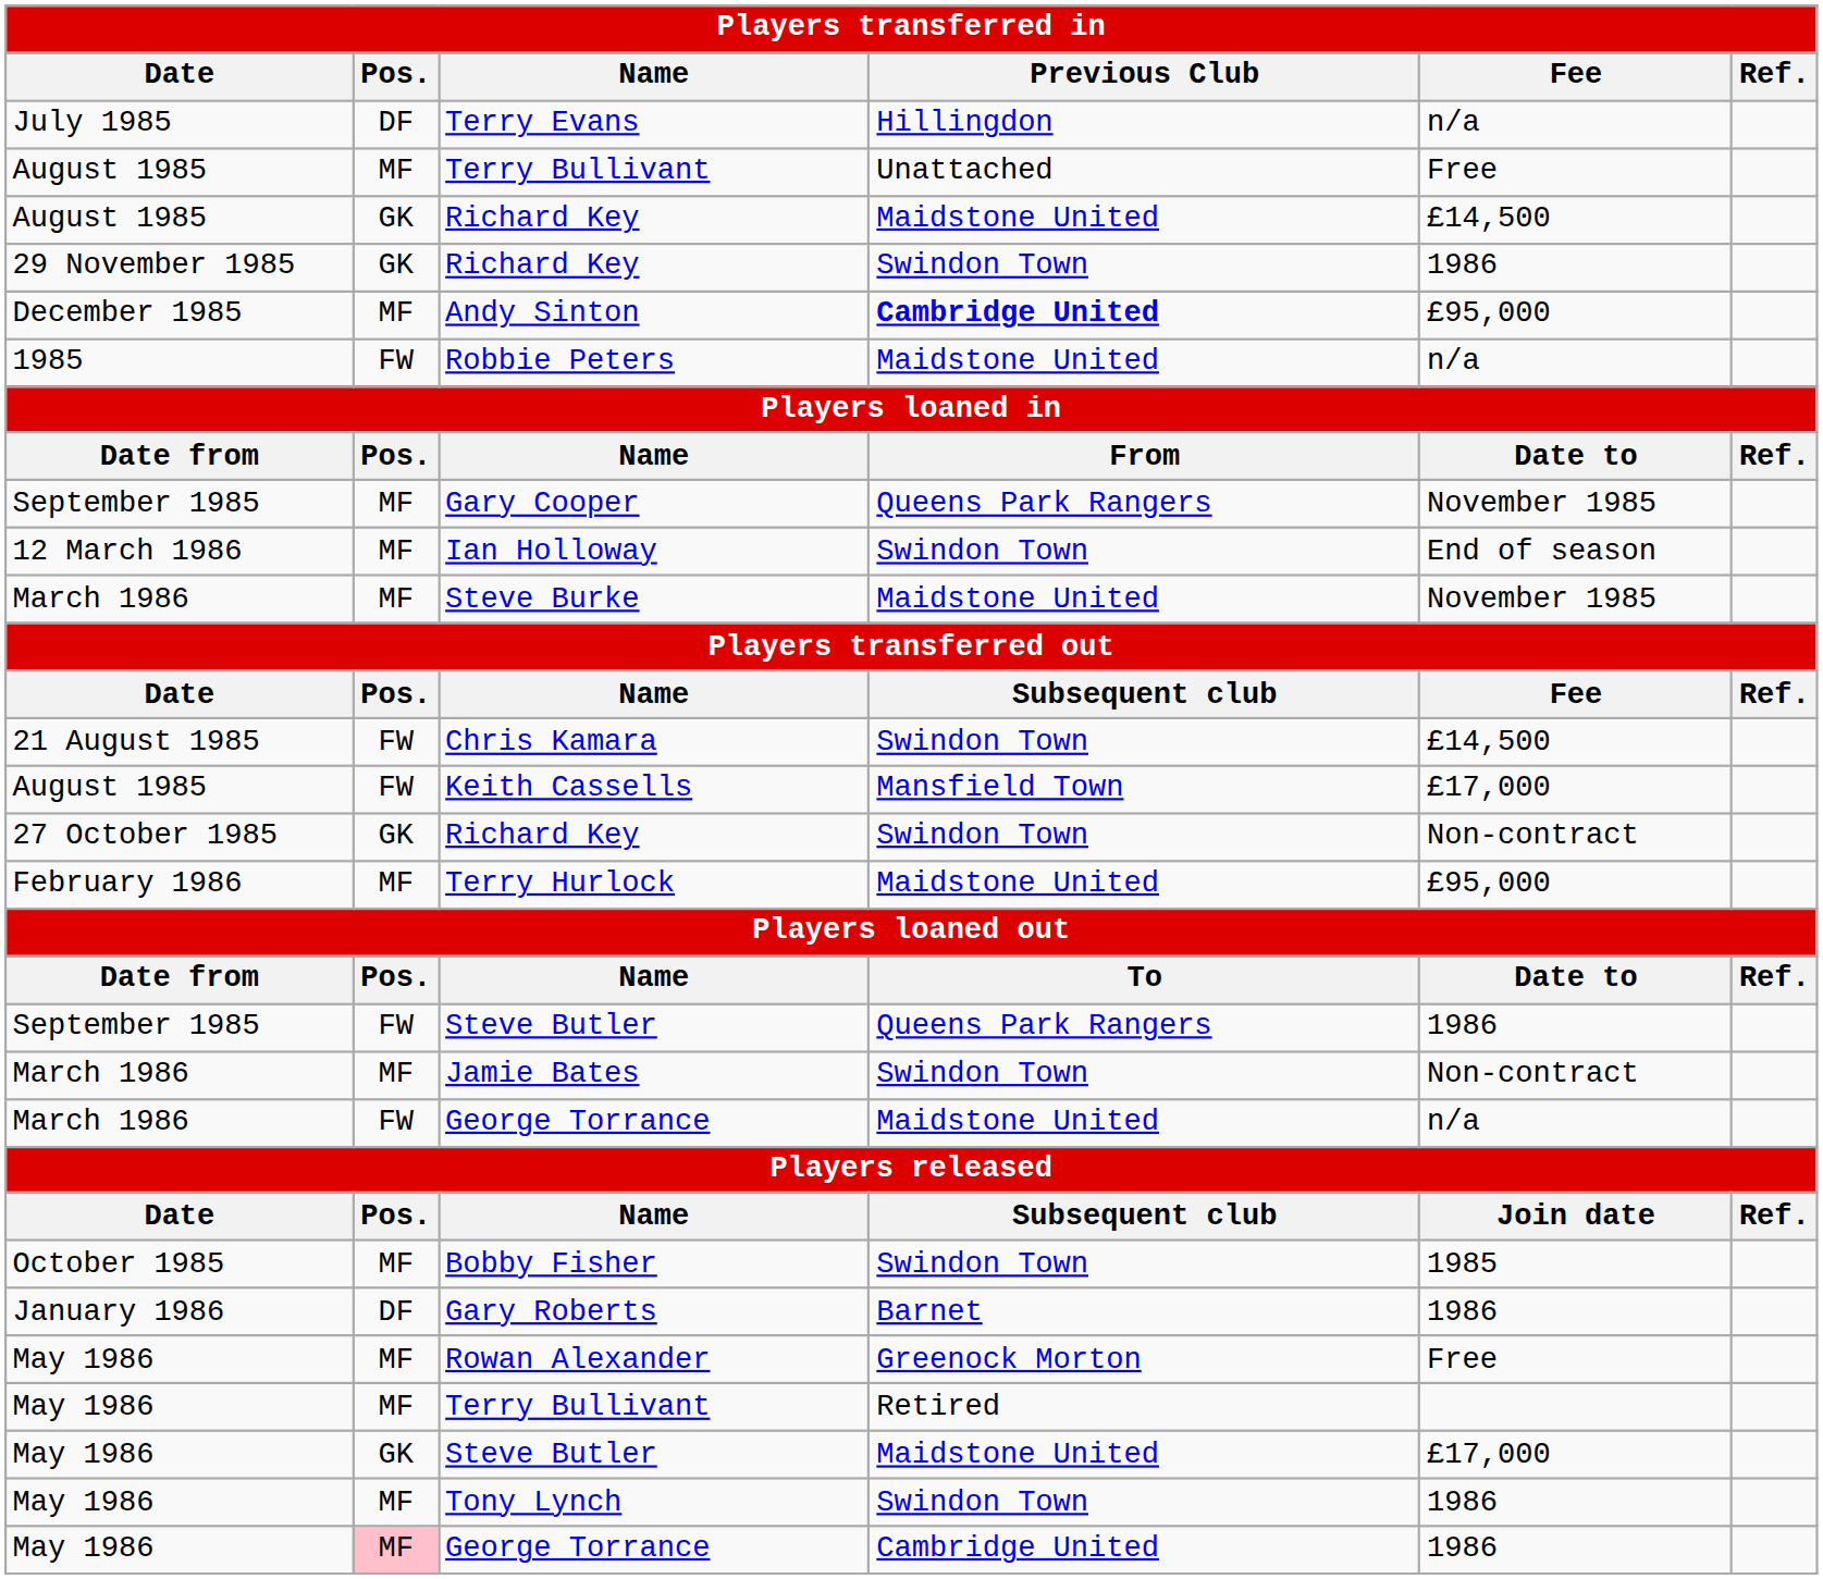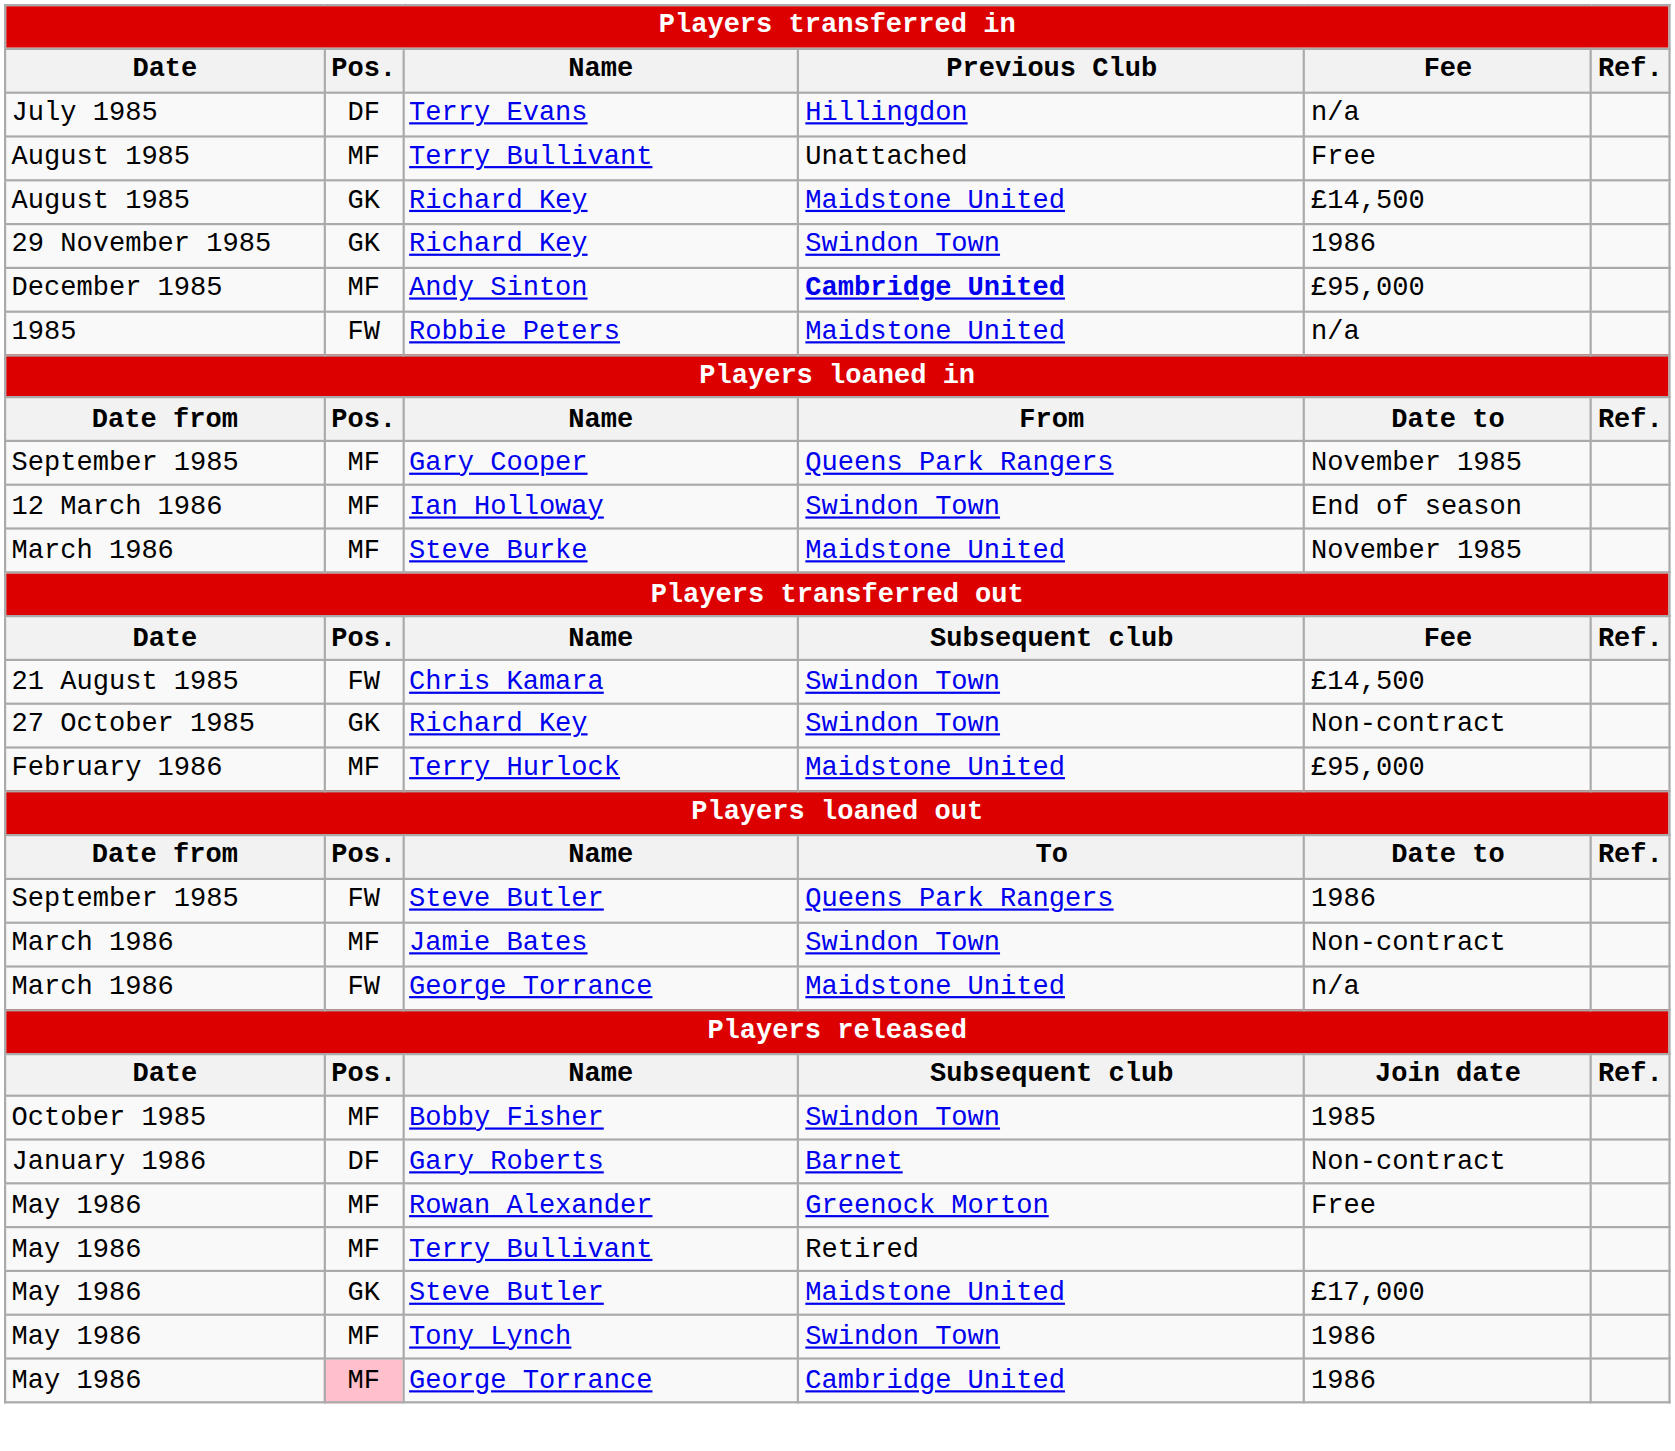- row: August 1985 | FW | Keith Cassells | Mansfield Town | £17,000
Gary Roberts | Fee: 1986 -> Non-contract
